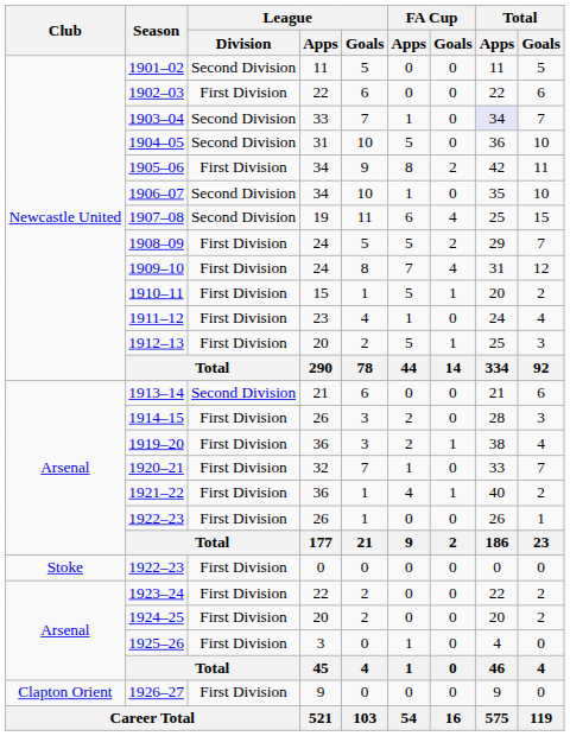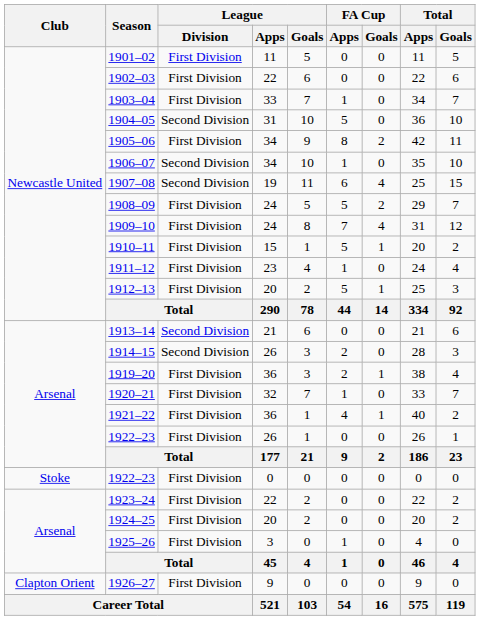1901–02 | League / Division: Second Division -> First Division
1903–04 | League / Division: Second Division -> First Division
1903–04 | Total / Apps: lavender background -> no background
1914–15 | League / Division: First Division -> Second Division
